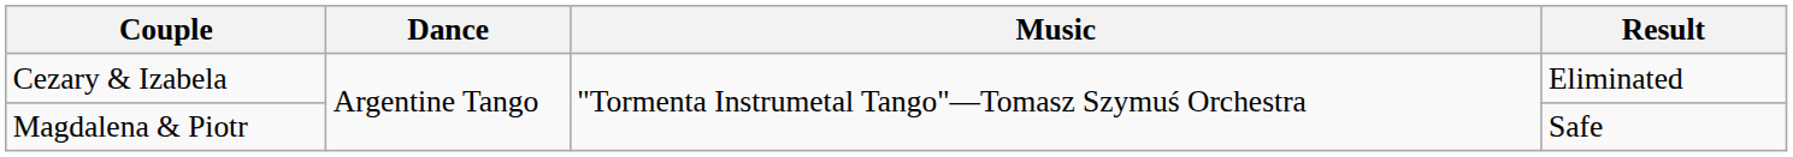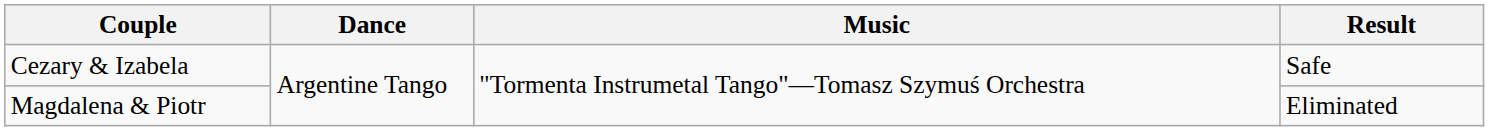Cezary & Izabela | Result: Eliminated -> Safe
Magdalena & Piotr | Result: Safe -> Eliminated
